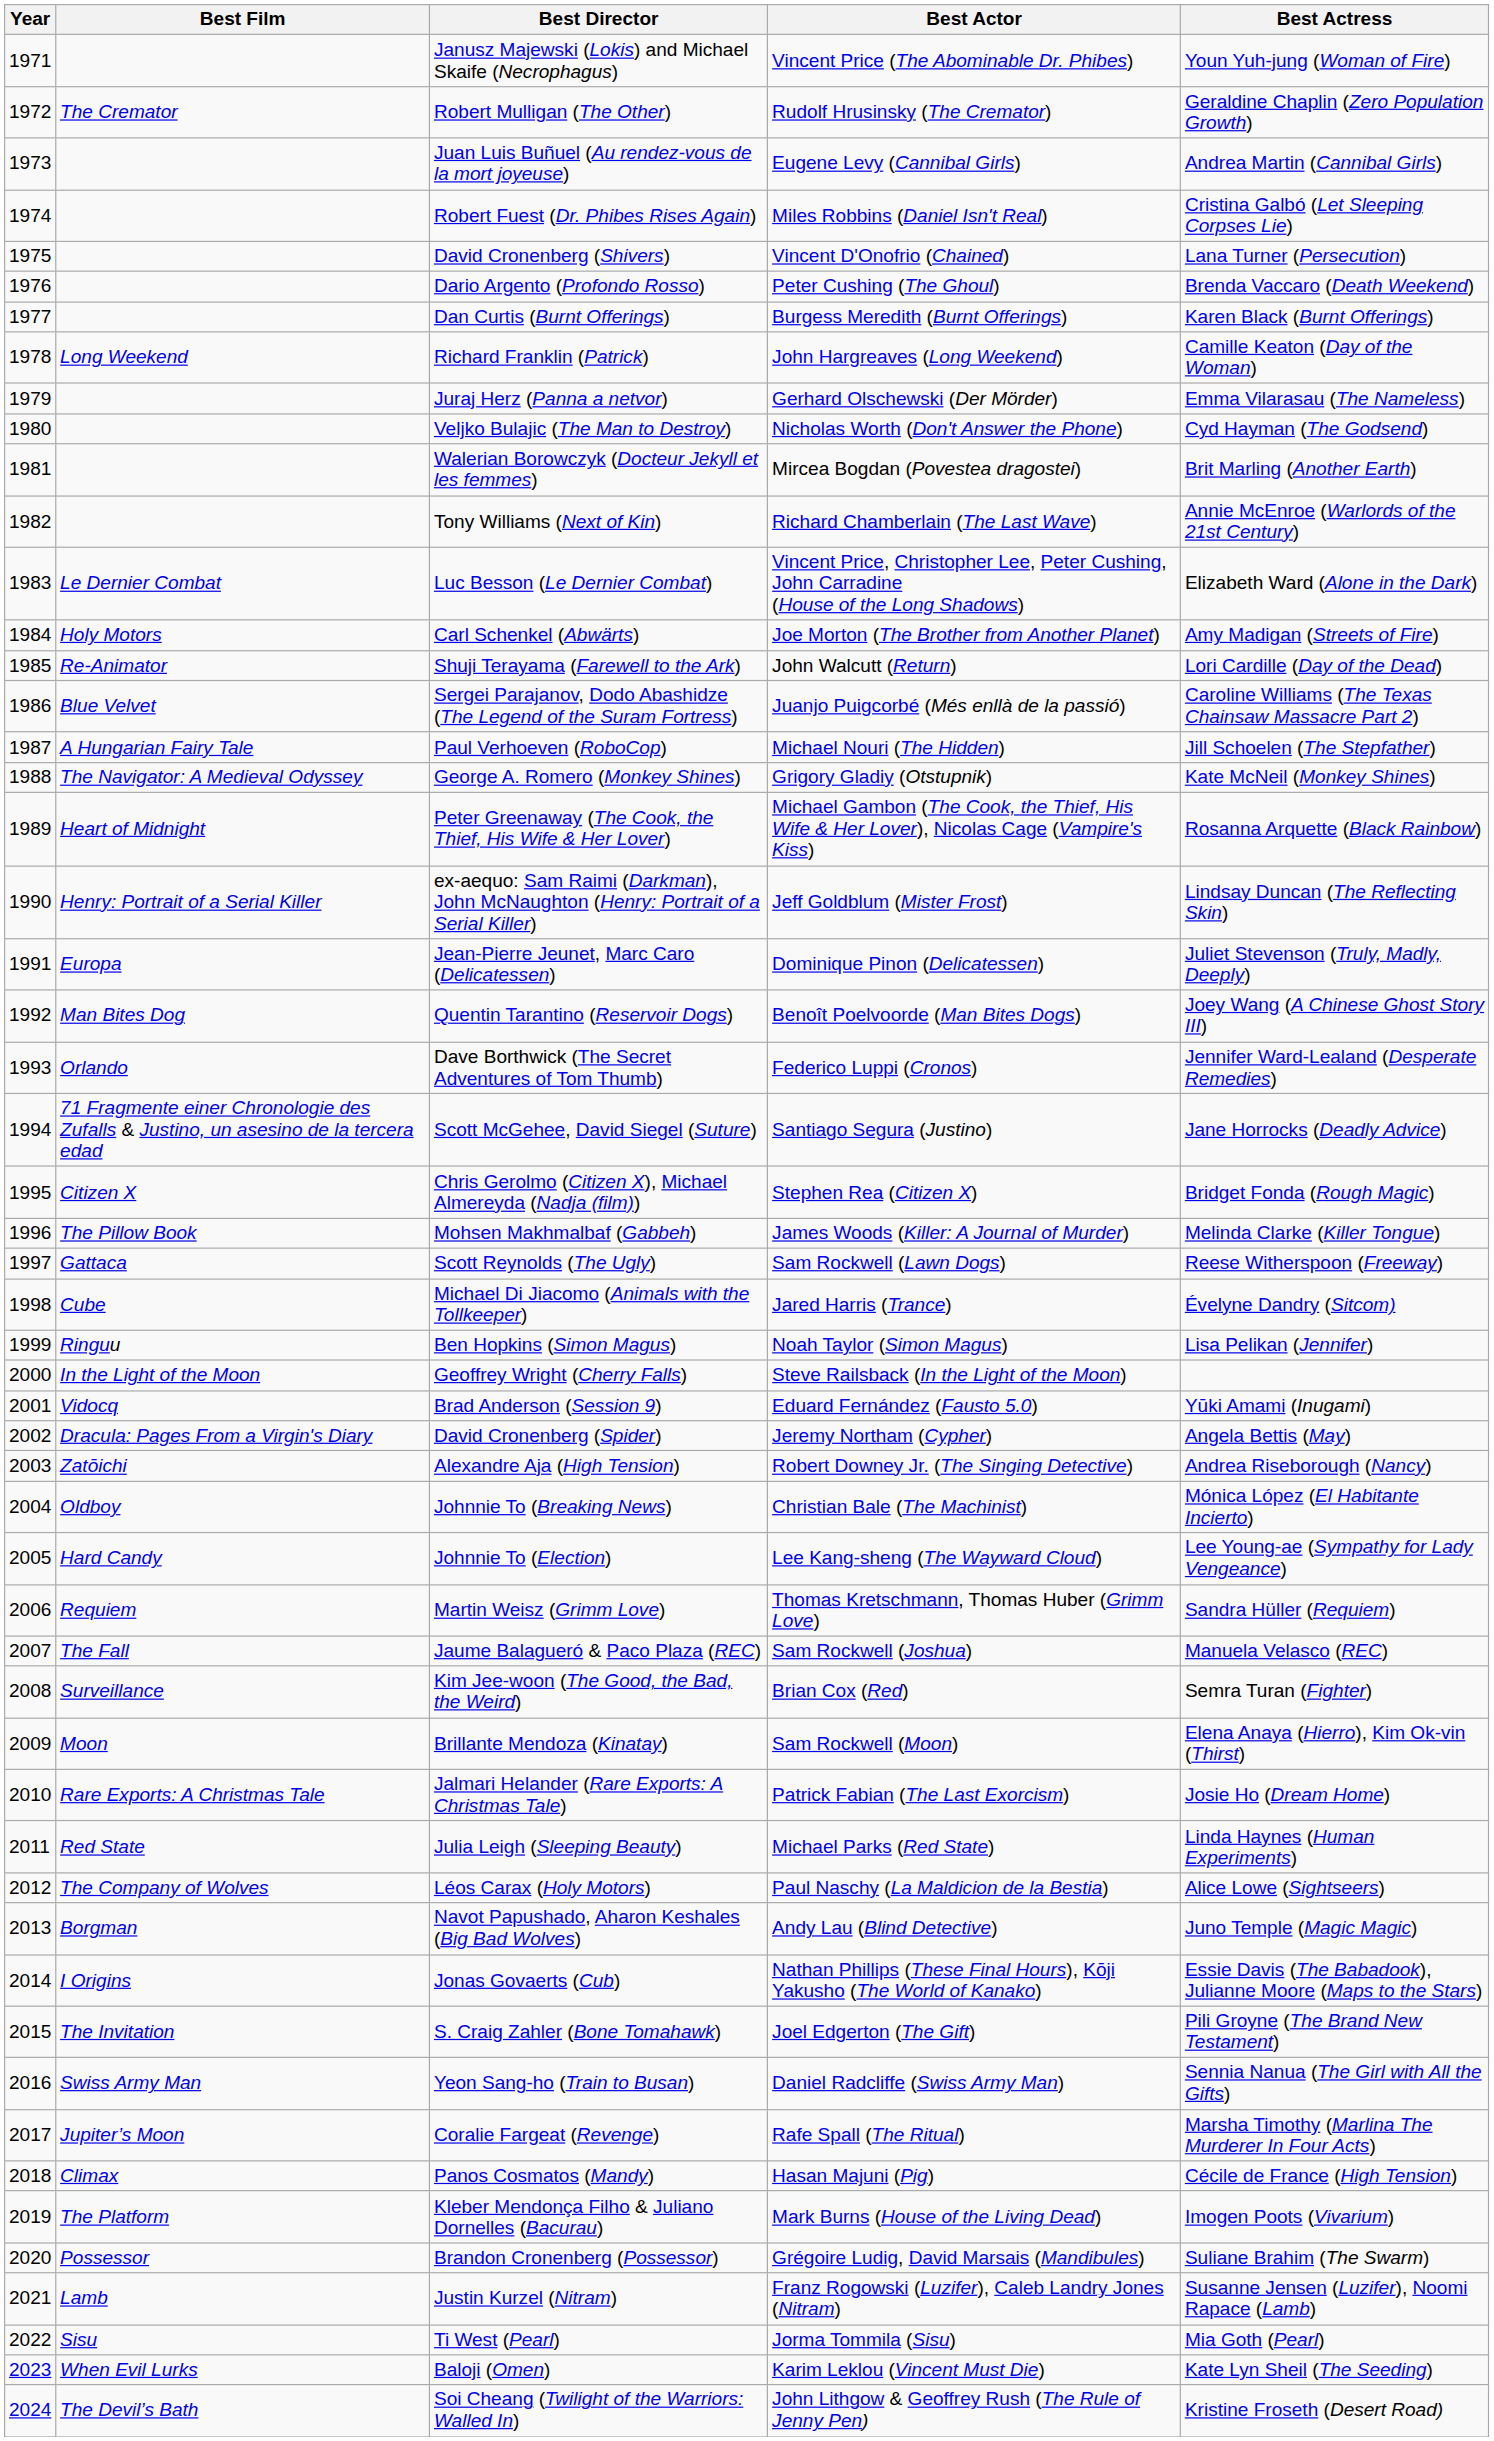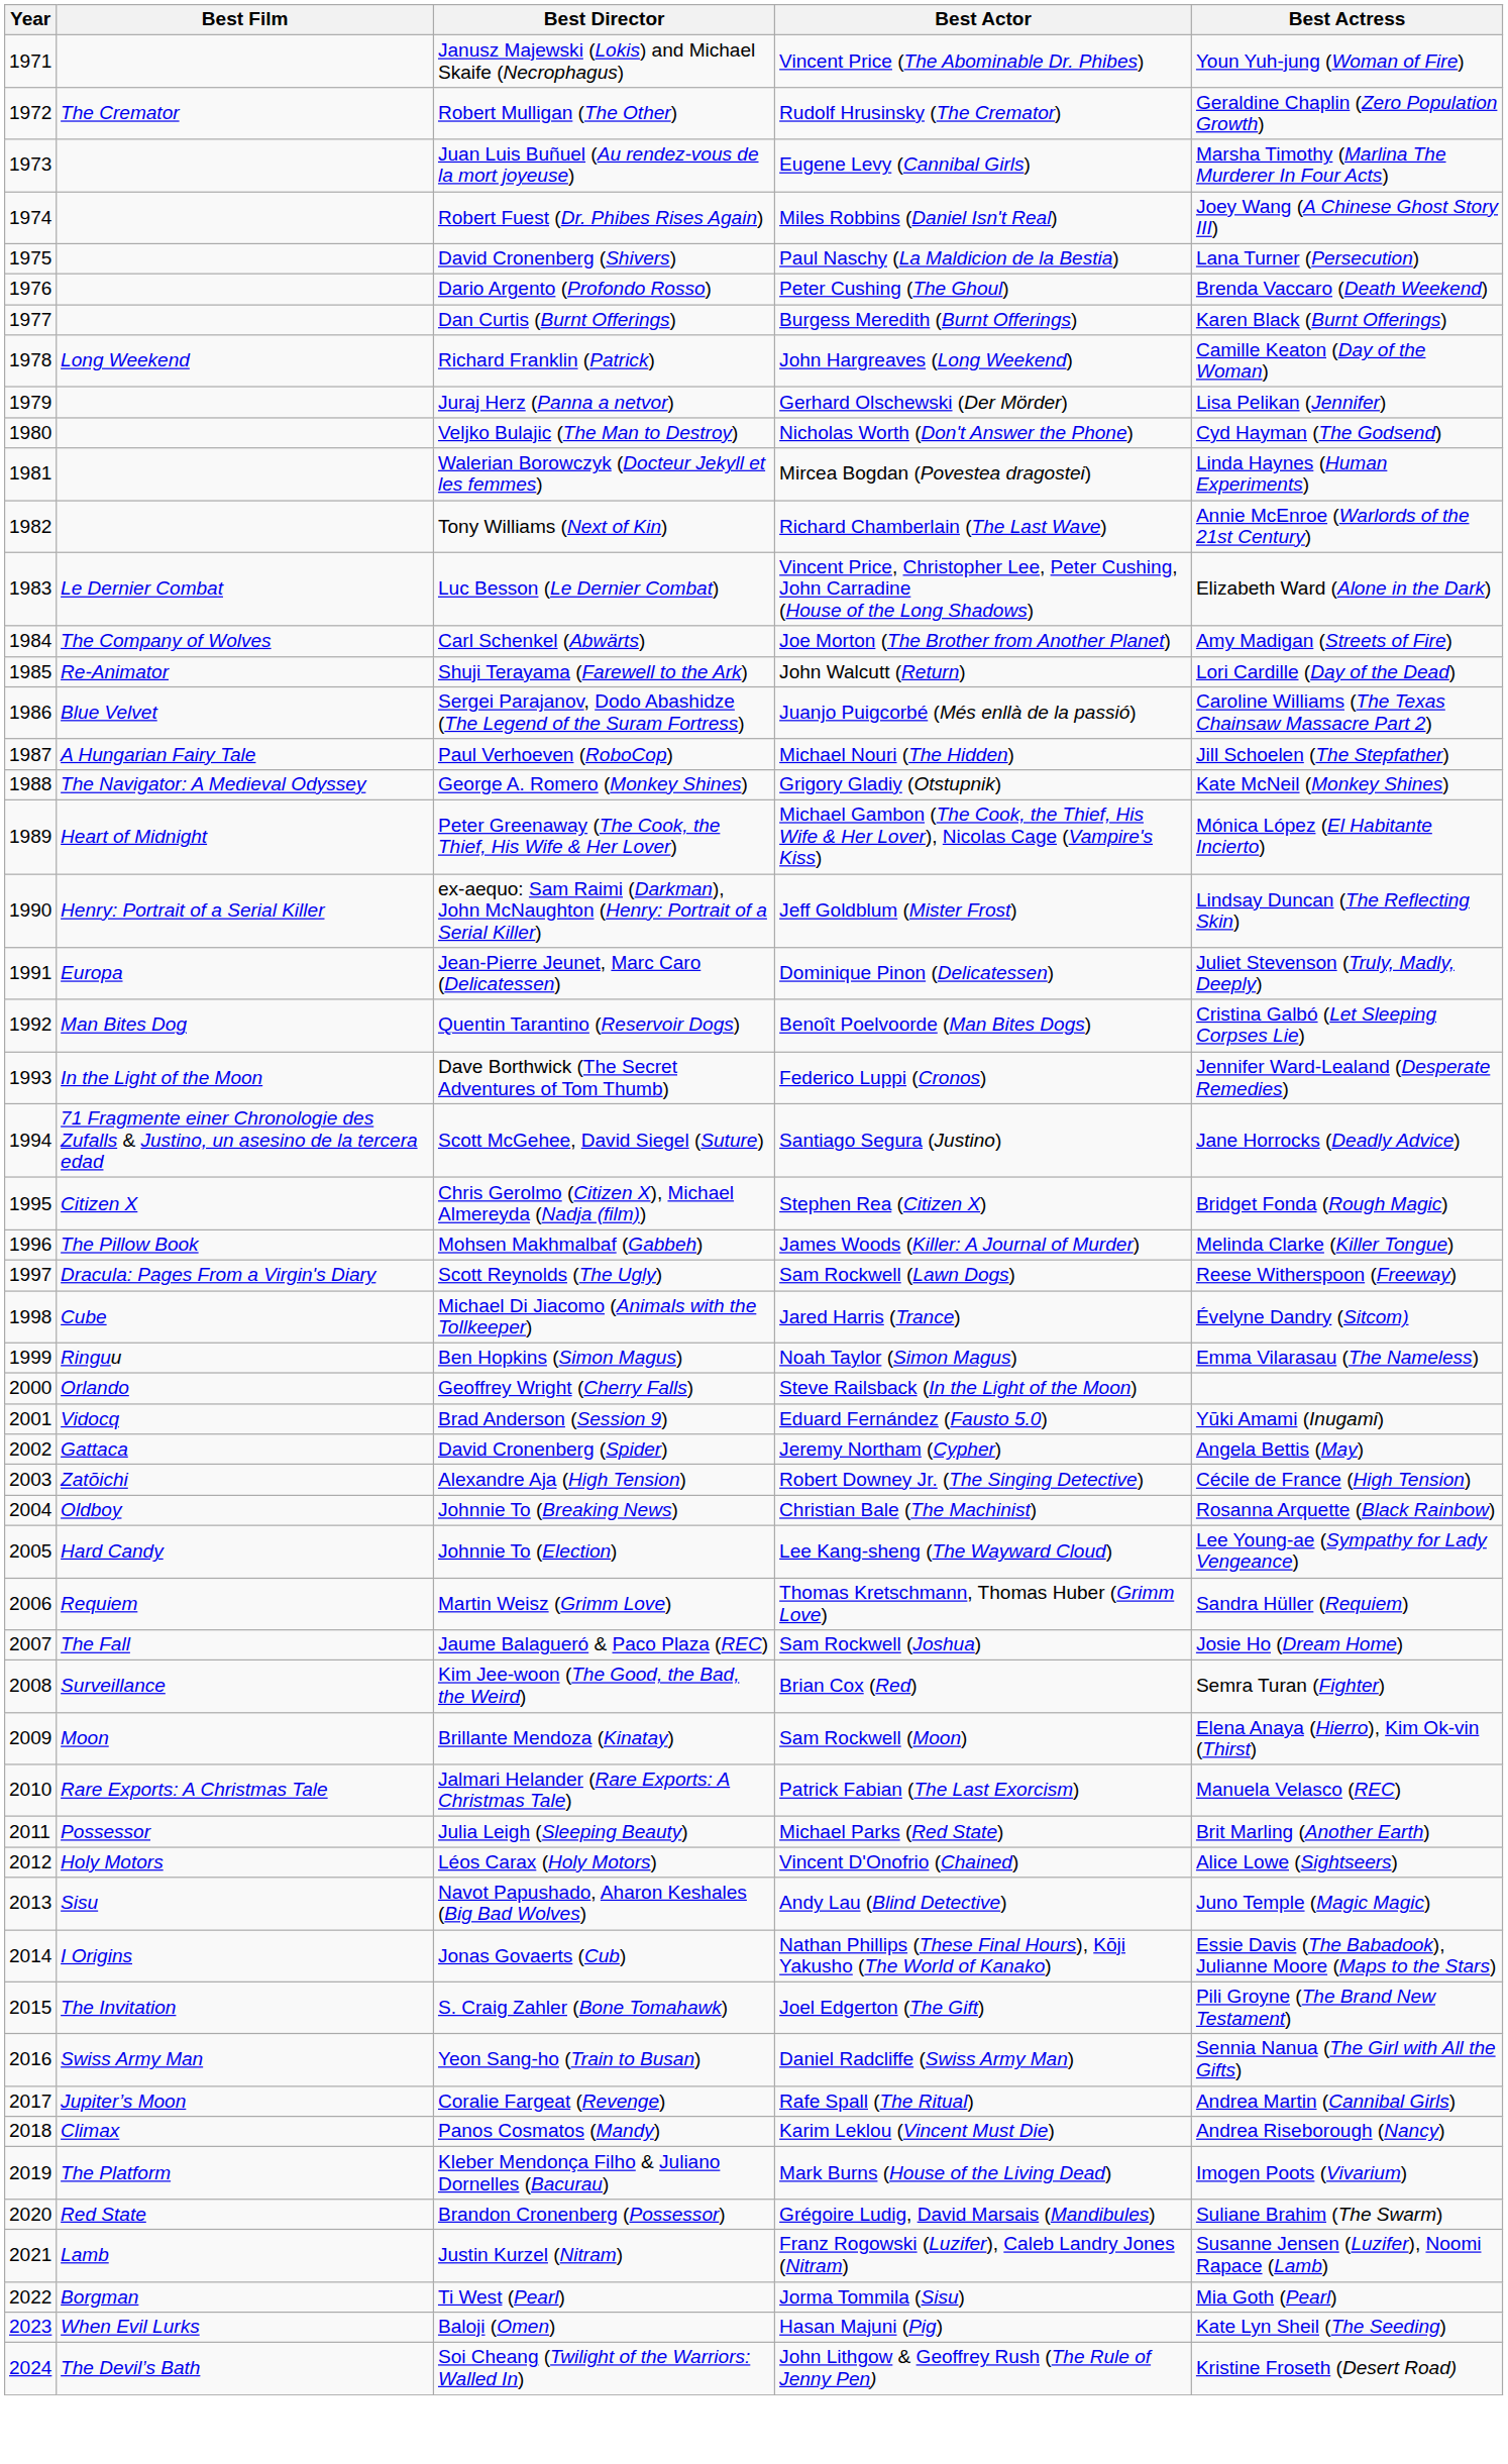Juan Luis Buñuel (Au rendez-vous de la mort joyeuse) | Best Actress: Andrea Martin (Cannibal Girls) -> Marsha Timothy (Marlina The Murderer In Four Acts)
Robert Fuest (Dr. Phibes Rises Again) | Best Actress: Cristina Galbó (Let Sleeping Corpses Lie) -> Joey Wang (A Chinese Ghost Story III)
David Cronenberg (Shivers) | Best Actor: Vincent D'Onofrio (Chained) -> Paul Naschy (La Maldicion de la Bestia)
Juraj Herz (Panna a netvor) | Best Actress: Emma Vilarasau (The Nameless) -> Lisa Pelikan (Jennifer)
Walerian Borowczyk (Docteur Jekyll et les femmes) | Best Actress: Brit Marling (Another Earth) -> Linda Haynes (Human Experiments)
Carl Schenkel (Abwärts) | Best Film: Holy Motors -> The Company of Wolves
Peter Greenaway (The Cook, the Thief, His Wife & Her Lover) | Best Actress: Rosanna Arquette (Black Rainbow) -> Mónica López (El Habitante Incierto)
Quentin Tarantino (Reservoir Dogs) | Best Actress: Joey Wang (A Chinese Ghost Story III) -> Cristina Galbó (Let Sleeping Corpses Lie)
Dave Borthwick (The Secret Adventures of Tom Thumb) | Best Film: Orlando -> In the Light of the Moon
Scott Reynolds (The Ugly) | Best Film: Gattaca -> Dracula: Pages From a Virgin's Diary
Ben Hopkins (Simon Magus) | Best Actress: Lisa Pelikan (Jennifer) -> Emma Vilarasau (The Nameless)
Geoffrey Wright (Cherry Falls) | Best Film: In the Light of the Moon -> Orlando
David Cronenberg (Spider) | Best Film: Dracula: Pages From a Virgin's Diary -> Gattaca
Alexandre Aja (High Tension) | Best Actress: Andrea Riseborough (Nancy) -> Cécile de France (High Tension)
Johnnie To (Breaking News) | Best Actress: Mónica López (El Habitante Incierto) -> Rosanna Arquette (Black Rainbow)
Jaume Balagueró & Paco Plaza (REC) | Best Actress: Manuela Velasco (REC) -> Josie Ho (Dream Home)
Jalmari Helander (Rare Exports: A Christmas Tale) | Best Actress: Josie Ho (Dream Home) -> Manuela Velasco (REC)
Julia Leigh (Sleeping Beauty) | Best Film: Red State -> Possessor
Julia Leigh (Sleeping Beauty) | Best Actress: Linda Haynes (Human Experiments) -> Brit Marling (Another Earth)
Léos Carax (Holy Motors) | Best Film: The Company of Wolves -> Holy Motors
Léos Carax (Holy Motors) | Best Actor: Paul Naschy (La Maldicion de la Bestia) -> Vincent D'Onofrio (Chained)
Navot Papushado, Aharon Keshales (Big Bad Wolves) | Best Film: Borgman -> Sisu
Coralie Fargeat (Revenge) | Best Actress: Marsha Timothy (Marlina The Murderer In Four Acts) -> Andrea Martin (Cannibal Girls)
Panos Cosmatos (Mandy) | Best Actor: Hasan Majuni (Pig) -> Karim Leklou (Vincent Must Die)
Panos Cosmatos (Mandy) | Best Actress: Cécile de France (High Tension) -> Andrea Riseborough (Nancy)
Brandon Cronenberg (Possessor) | Best Film: Possessor -> Red State
Ti West (Pearl) | Best Film: Sisu -> Borgman
Baloji (Omen) | Best Actor: Karim Leklou (Vincent Must Die) -> Hasan Majuni (Pig)
